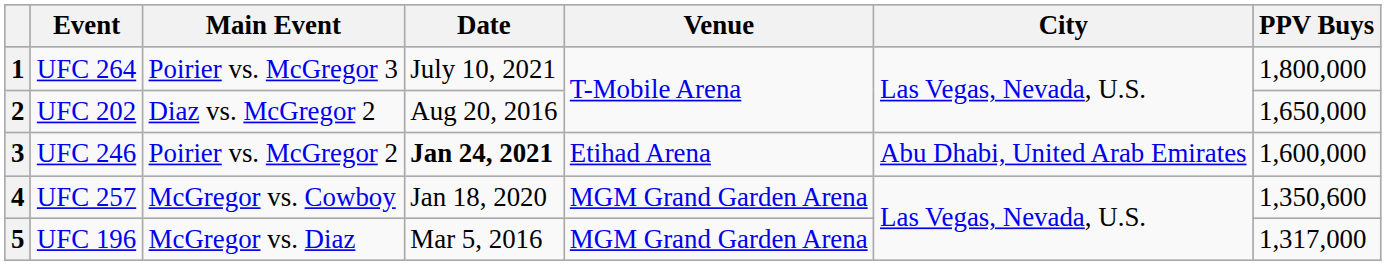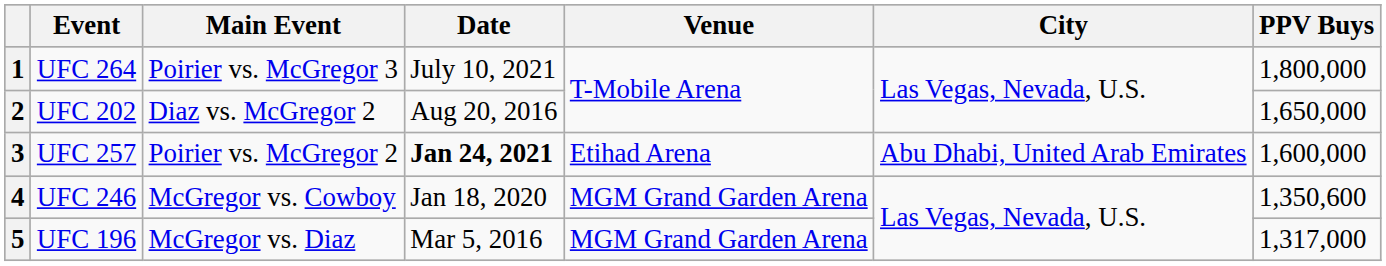3 | Event: UFC 246 -> UFC 257
4 | Event: UFC 257 -> UFC 246
